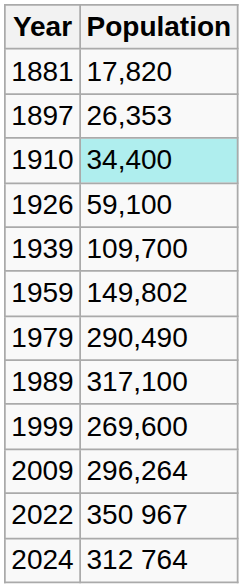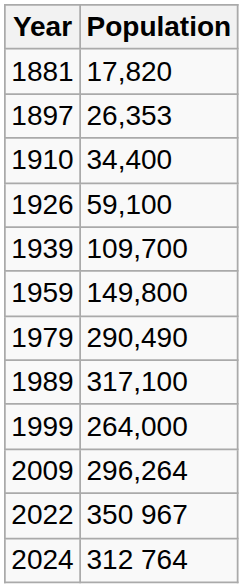1910 | Population: paleturquoise background -> no background
1959 | Population: 149,802 -> 149,800
1999 | Population: 269,600 -> 264,000
